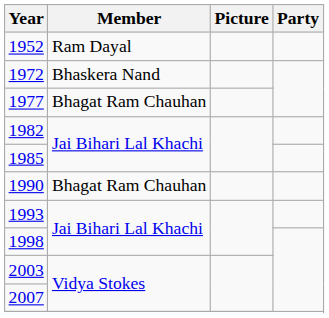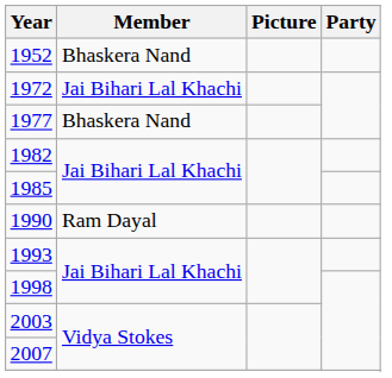1952 | Member: Ram Dayal -> Bhaskera Nand
1972 | Member: Bhaskera Nand -> Jai Bihari Lal Khachi
1977 | Member: Bhagat Ram Chauhan -> Bhaskera Nand
1990 | Member: Bhagat Ram Chauhan -> Ram Dayal
